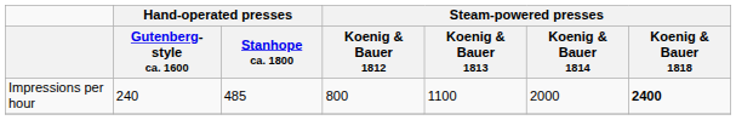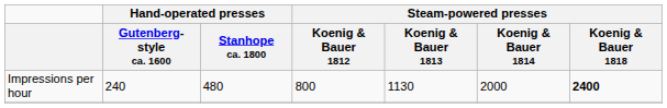Impressions per hour | Hand-operated presses / Stanhope ca. 1800: 485 -> 480
Impressions per hour | Steam-powered presses / Koenig & Bauer 1813: 1100 -> 1130
